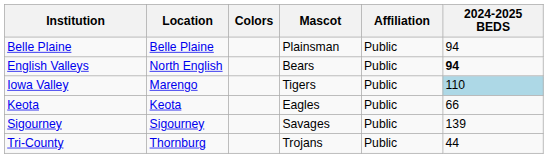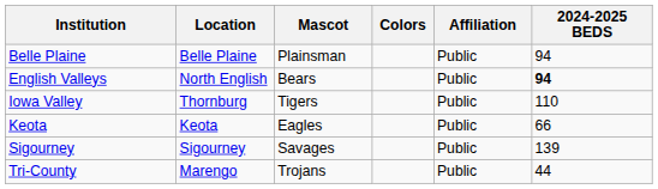columns swapped: Mascot <-> Colors
Iowa Valley | Location: Marengo -> Thornburg
Iowa Valley | 2024-2025 BEDS: lightblue background -> no background
Tri-County | Location: Thornburg -> Marengo
